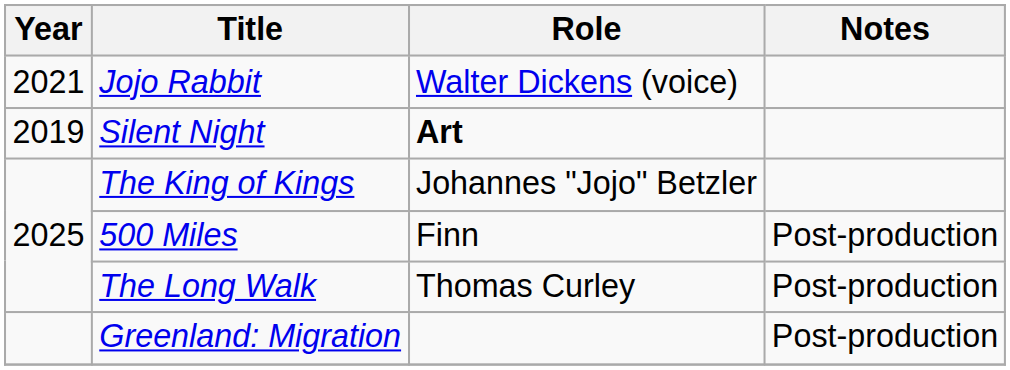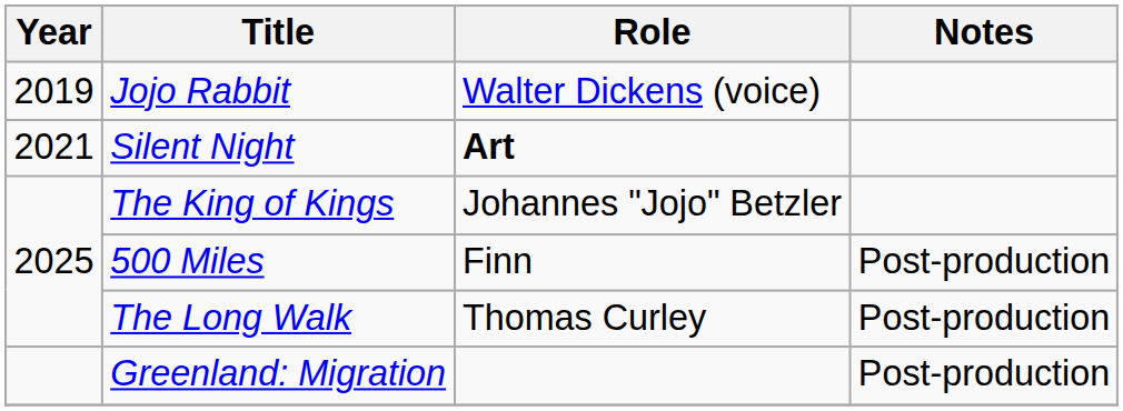Jojo Rabbit | Year: 2021 -> 2019
Silent Night | Year: 2019 -> 2021
